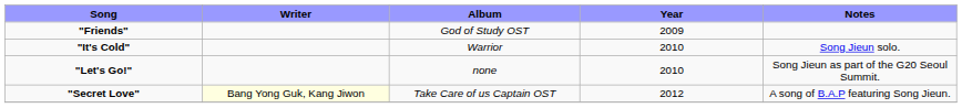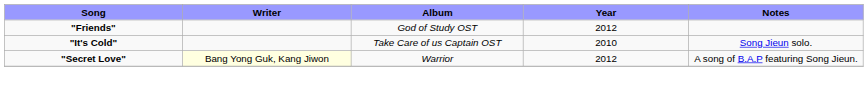"Friends" | Year: 2009 -> 2012
"It's Cold" | Album: Warrior -> Take Care of us Captain OST
- row: "Let's Go!" | none | 2010 | Song Jieun as part of the G20 Seoul Summit.
"Secret Love" | Album: Take Care of us Captain OST -> Warrior
